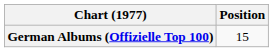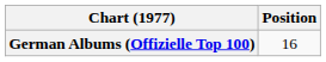German Albums (Offizielle Top 100) | Position: 15 -> 16
